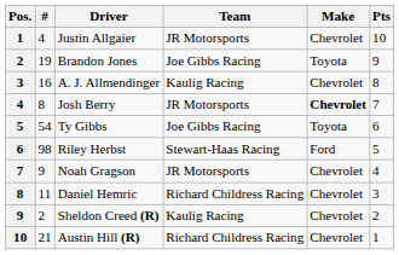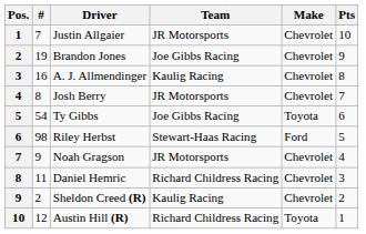Justin Allgaier | #: 4 -> 7
Brandon Jones | Make: Toyota -> Chevrolet
Josh Berry | Make: bold -> normal
Austin Hill (R) | #: 21 -> 12
Austin Hill (R) | Make: Chevrolet -> Toyota
